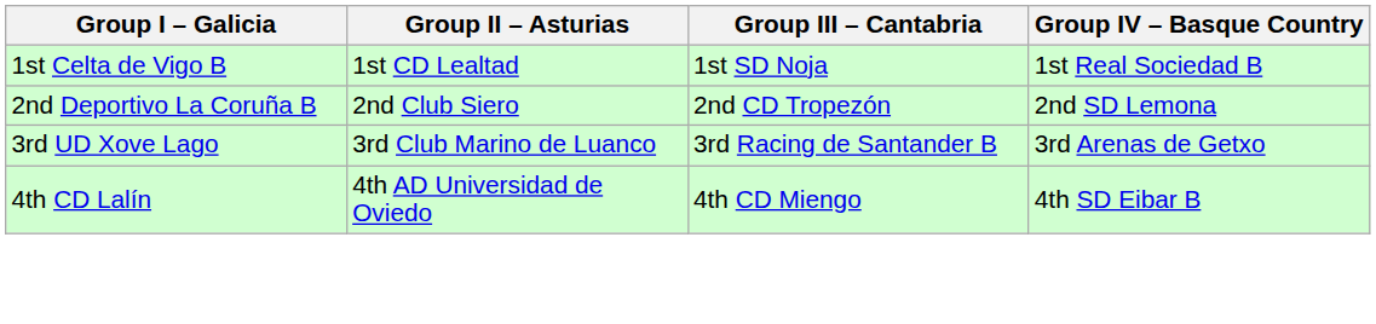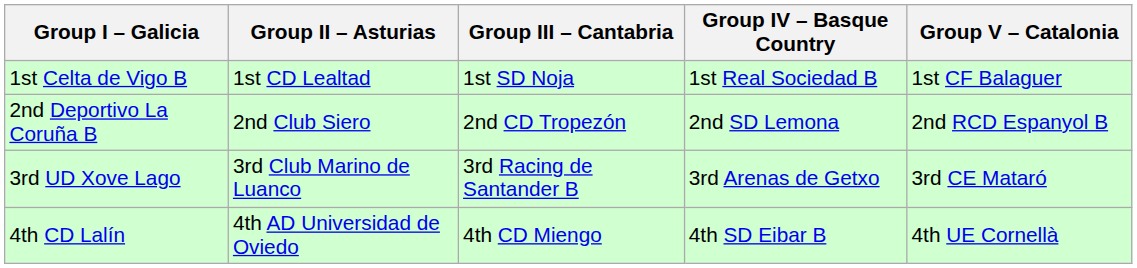+ column: Group V – Catalonia | 1st CF Balaguer | 2nd RCD Espanyol B | 3rd CE Mataró | 4th UE Cornellà
